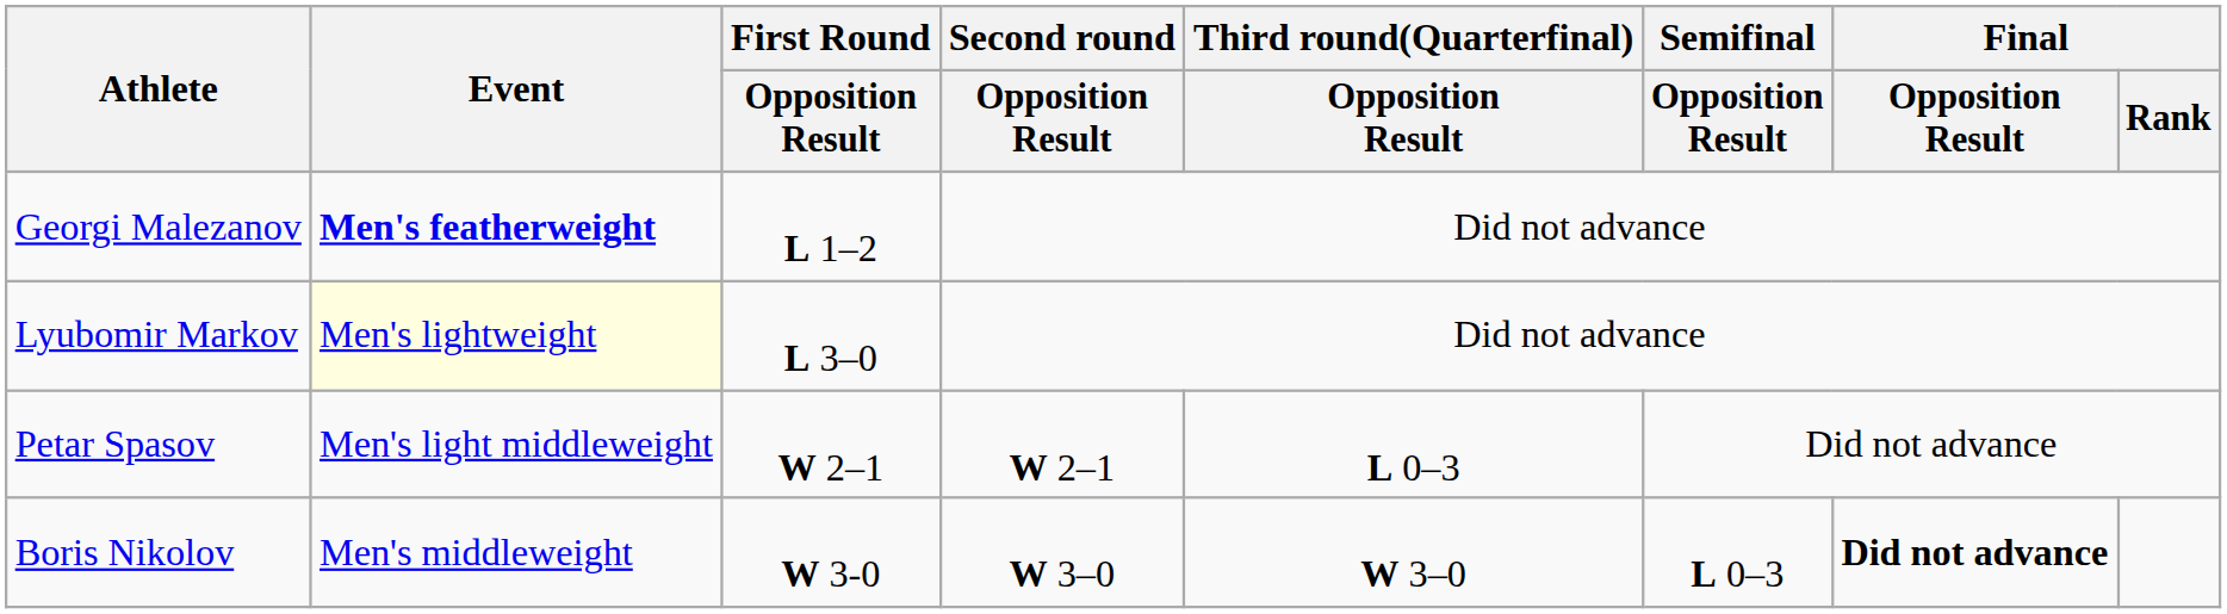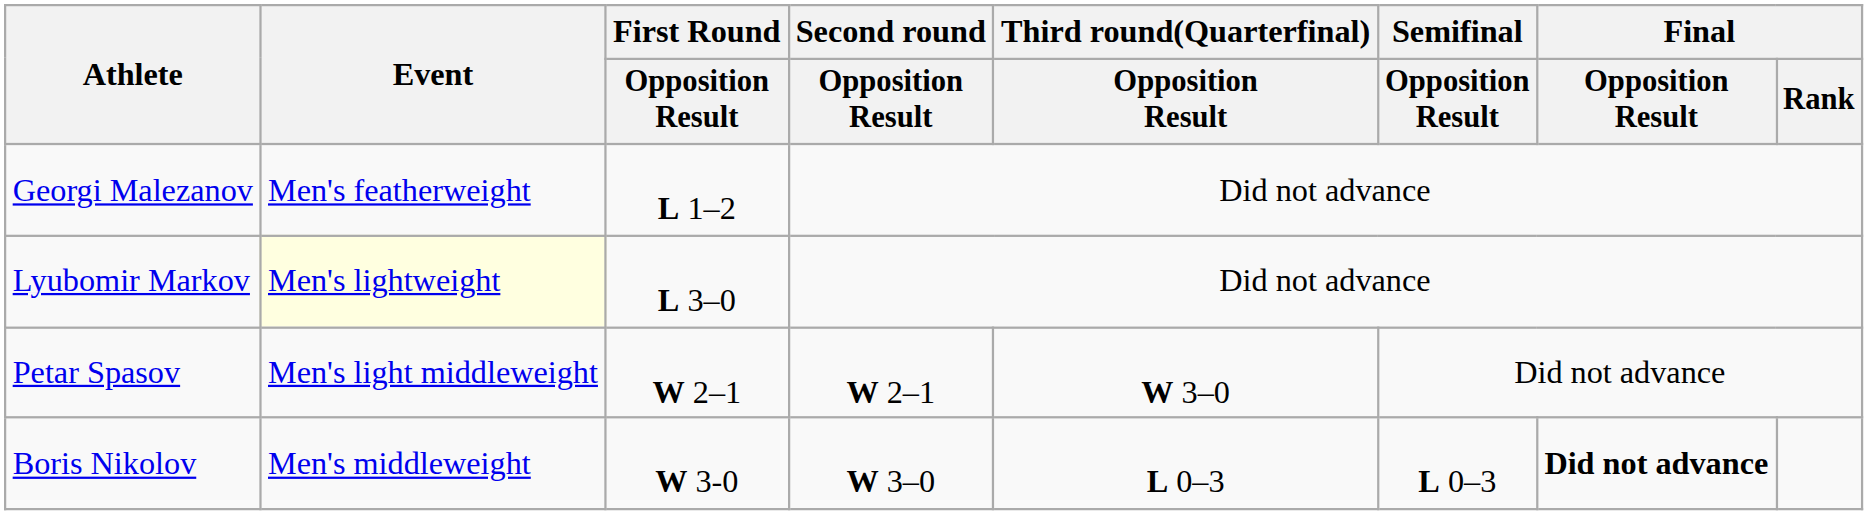Georgi Malezanov | Event: bold -> normal
Petar Spasov | Third round(Quarterfinal) / Opposition Result: L 0–3 -> W 3–0
Boris Nikolov | Third round(Quarterfinal) / Opposition Result: W 3–0 -> L 0–3
